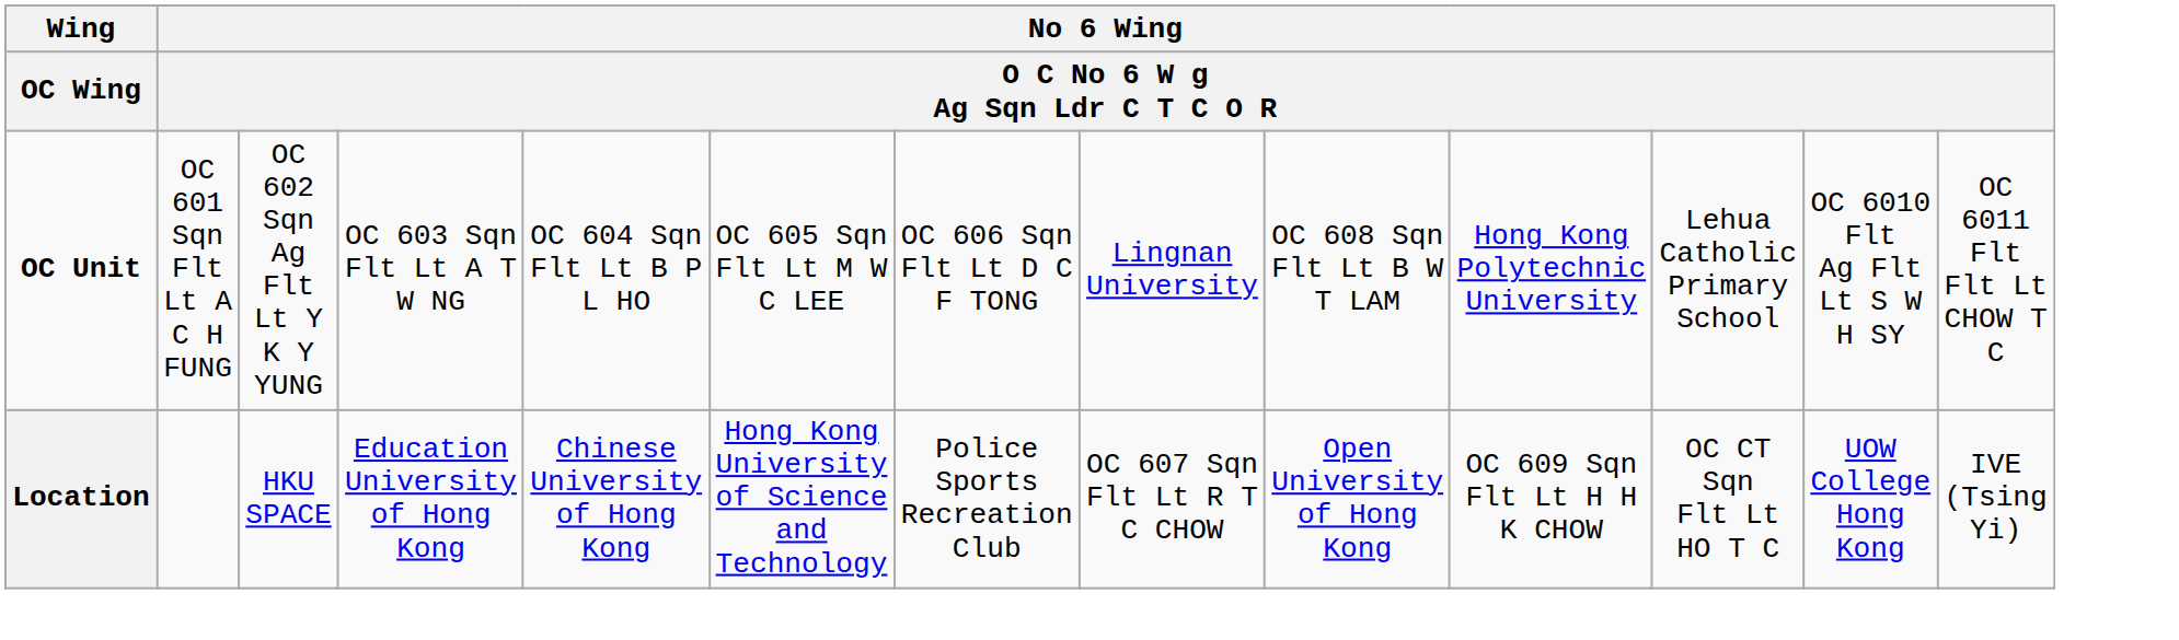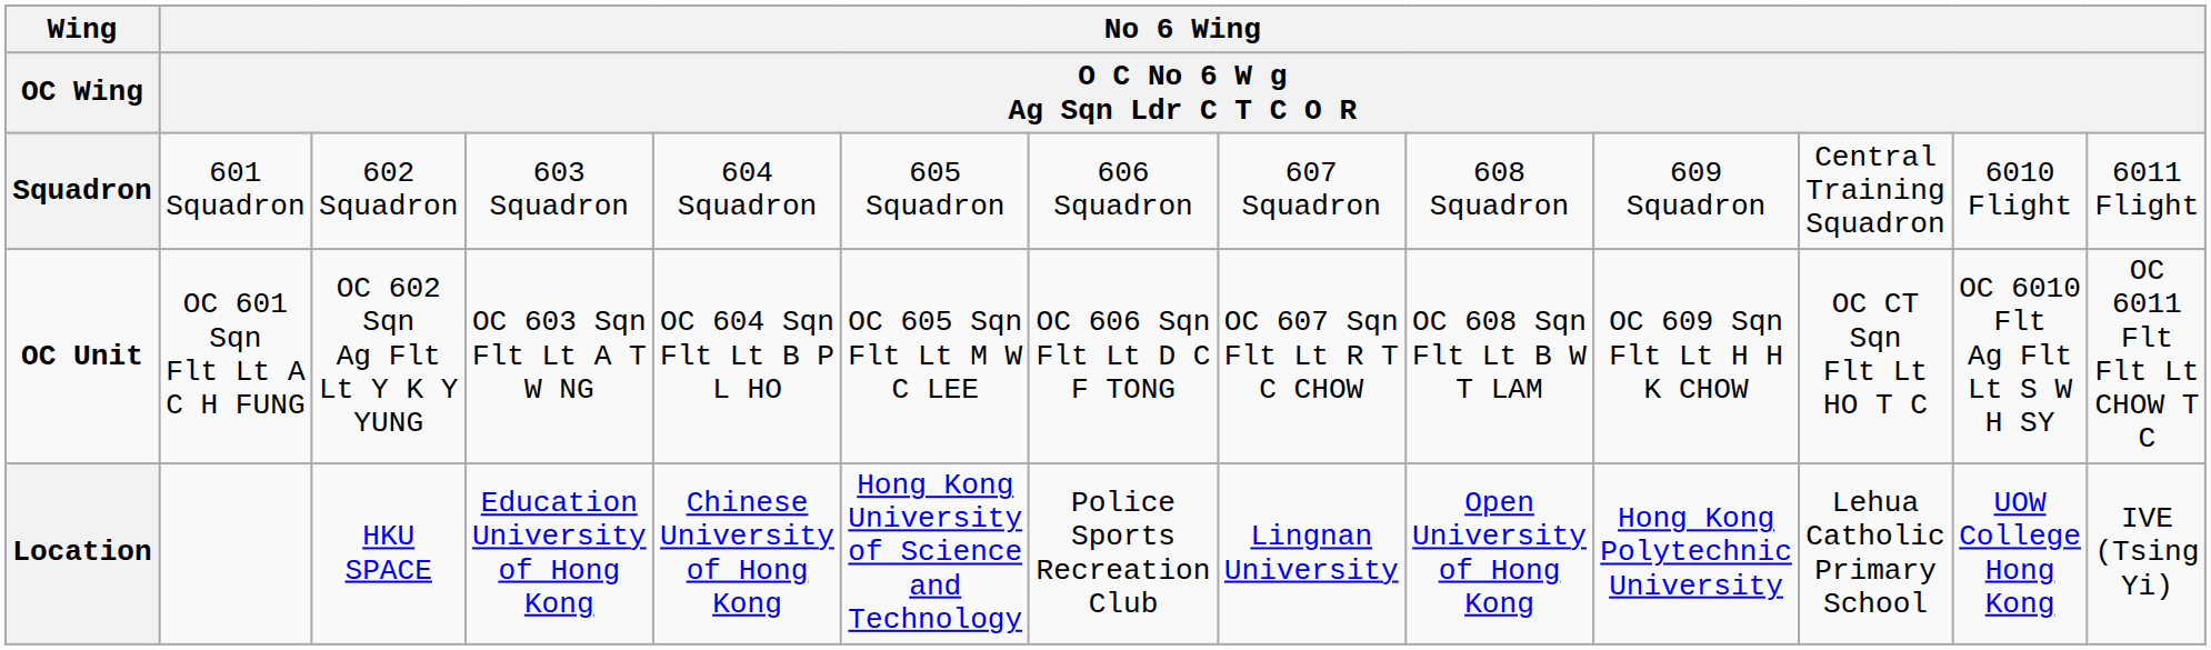+ row: Squadron | 601 Squadron | 602 Squadron | 603 Squadron | 604 Squadron | 605 Squadron | 606 Squadron | 607 Squadron | 608 Squadron | 609 Squadron | Central Training Squadron | 6010 Flight | 6011 Flight
OC Unit | column 8: Lingnan University -> OC 607 Sqn Flt Lt R T C CHOW
OC Unit | column 10: Hong Kong Polytechnic University -> OC 609 Sqn Flt Lt H H K CHOW
OC Unit | column 11: Lehua Catholic Primary School -> OC CT Sqn Flt Lt HO T C
Location | column 8: OC 607 Sqn Flt Lt R T C CHOW -> Lingnan University
Location | column 10: OC 609 Sqn Flt Lt H H K CHOW -> Hong Kong Polytechnic University
Location | column 11: OC CT Sqn Flt Lt HO T C -> Lehua Catholic Primary School
